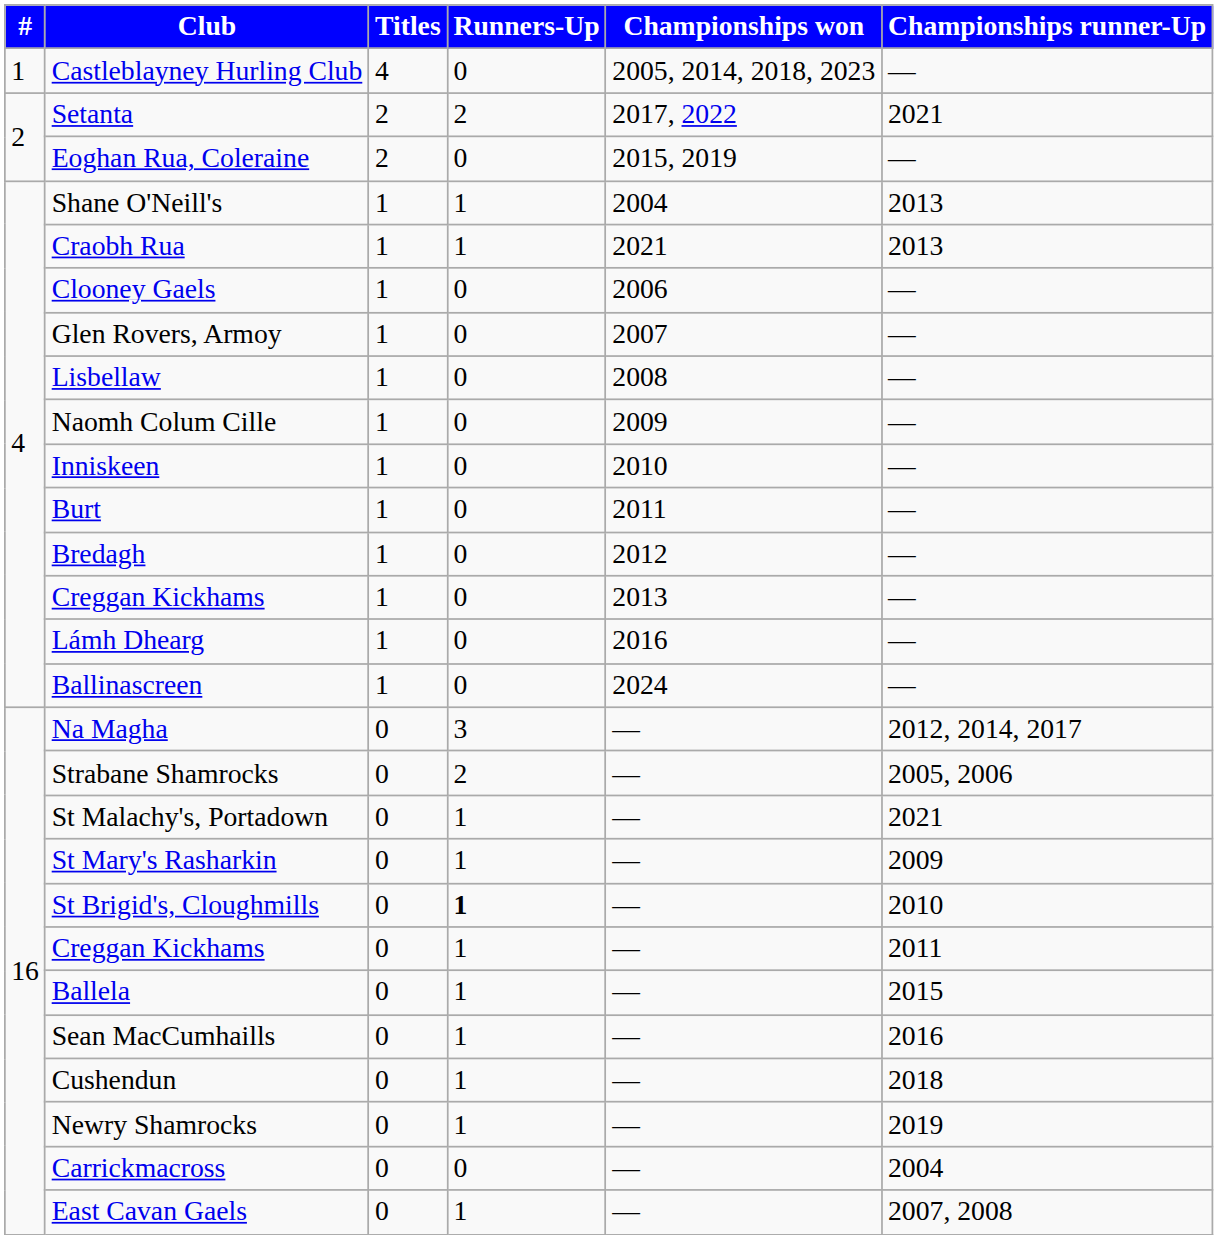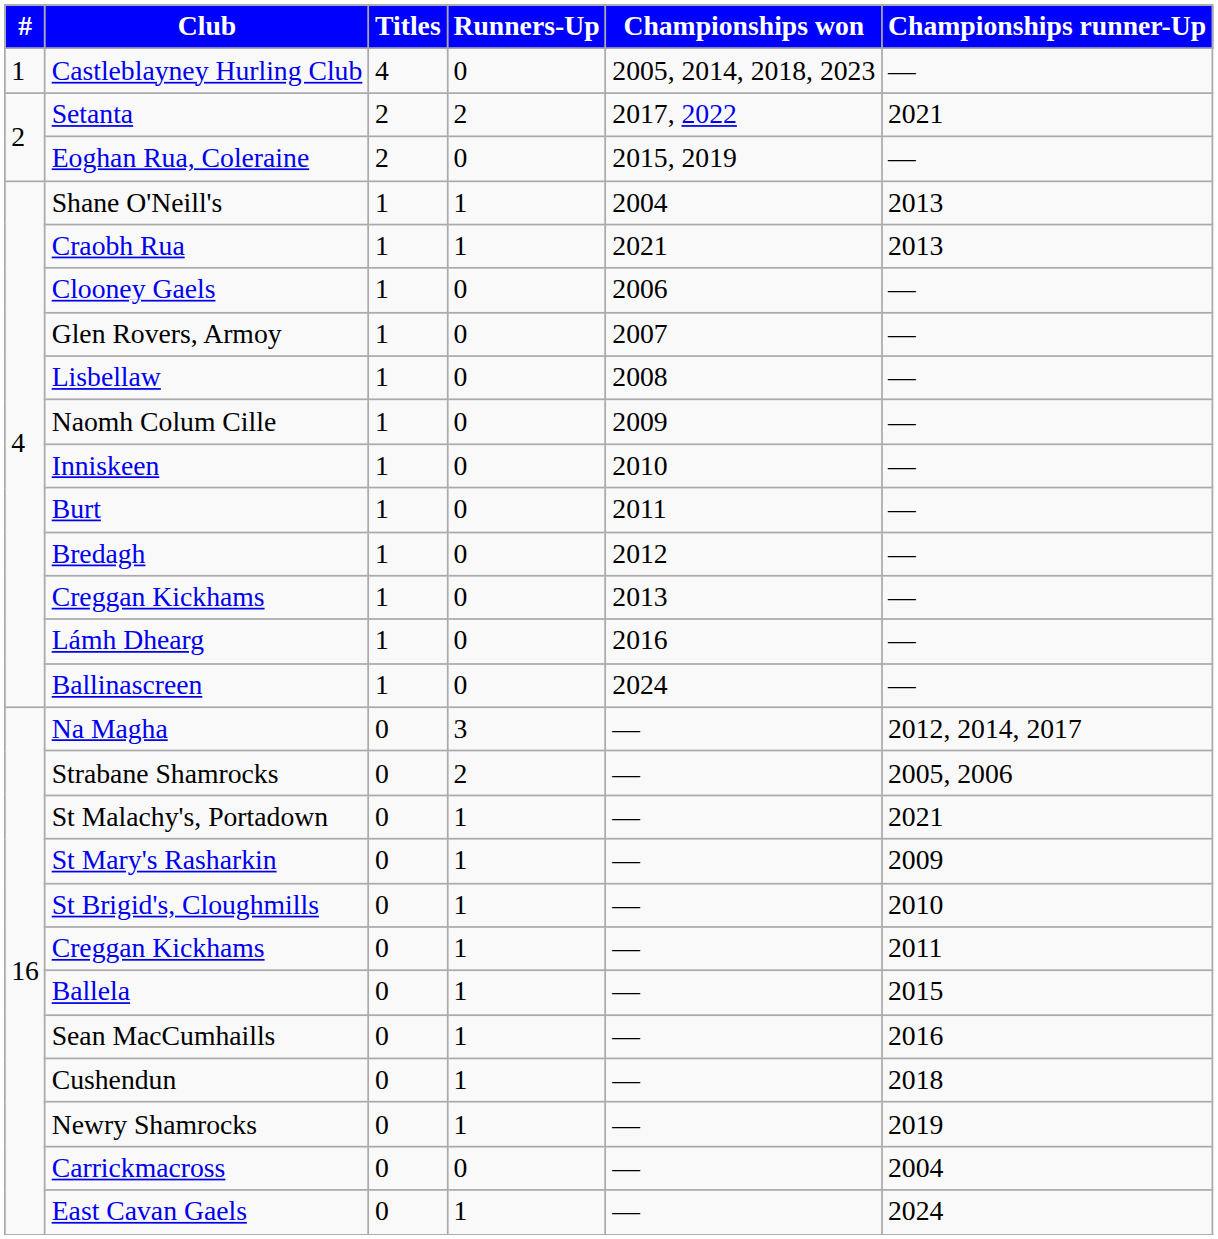St Brigid's, Cloughmills | Runners-Up: bold -> normal
East Cavan Gaels | Championships runner-Up: 2007, 2008 -> 2024
